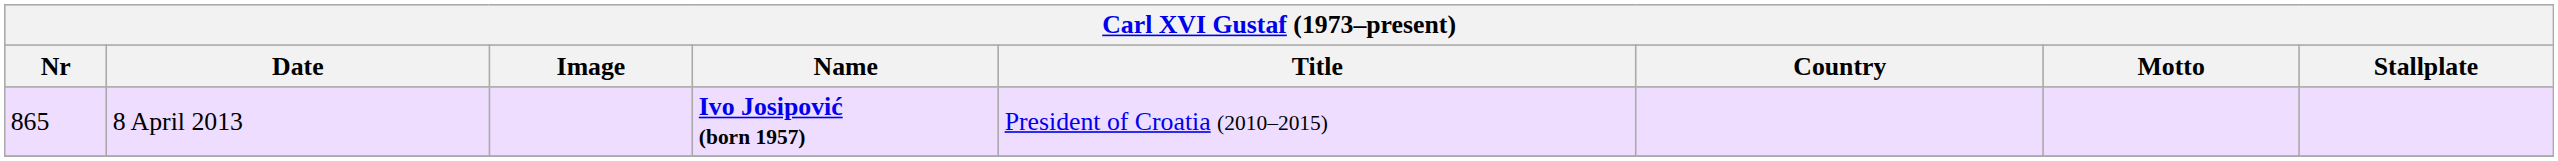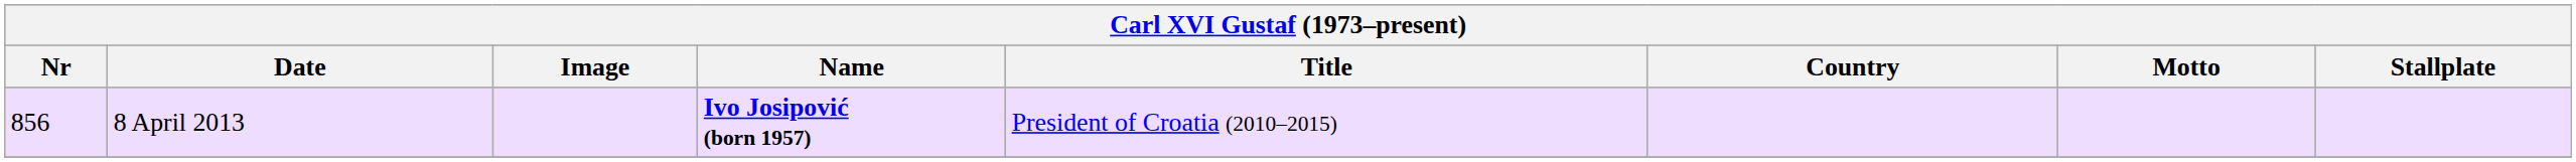8 April 2013 | Nr: 865 -> 856
